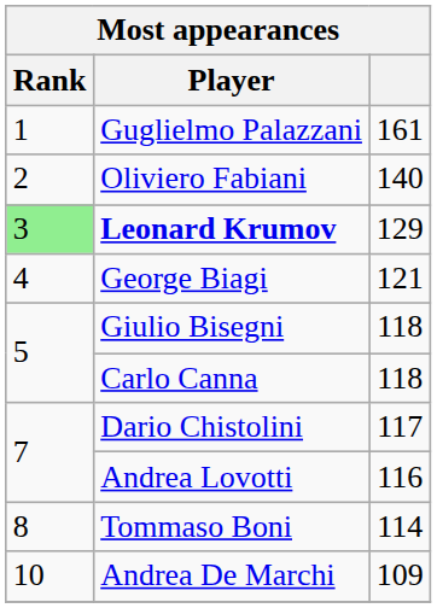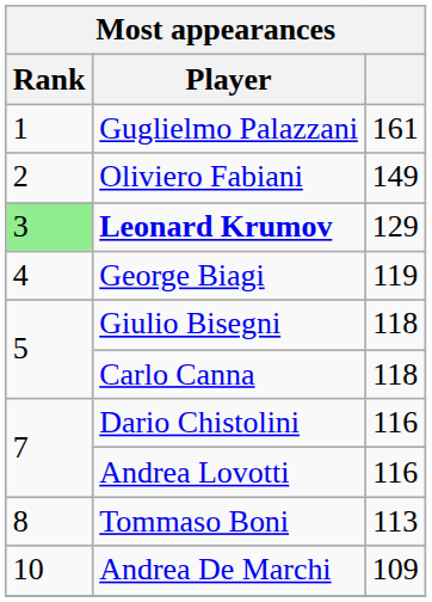Oliviero Fabiani | column 3: 140 -> 149
George Biagi | column 3: 121 -> 119
Dario Chistolini | column 3: 117 -> 116
Tommaso Boni | column 3: 114 -> 113
